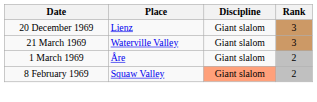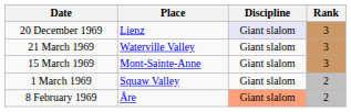20 December 1969 | Discipline: no background -> lavender background
+ row: 15 March 1969 | Mont-Sainte-Anne | Giant slalom | 3
1 March 1969 | Place: Åre -> Squaw Valley
8 February 1969 | Place: Squaw Valley -> Åre
